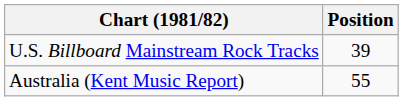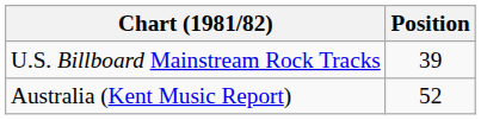Australia (Kent Music Report) | Position: 55 -> 52
